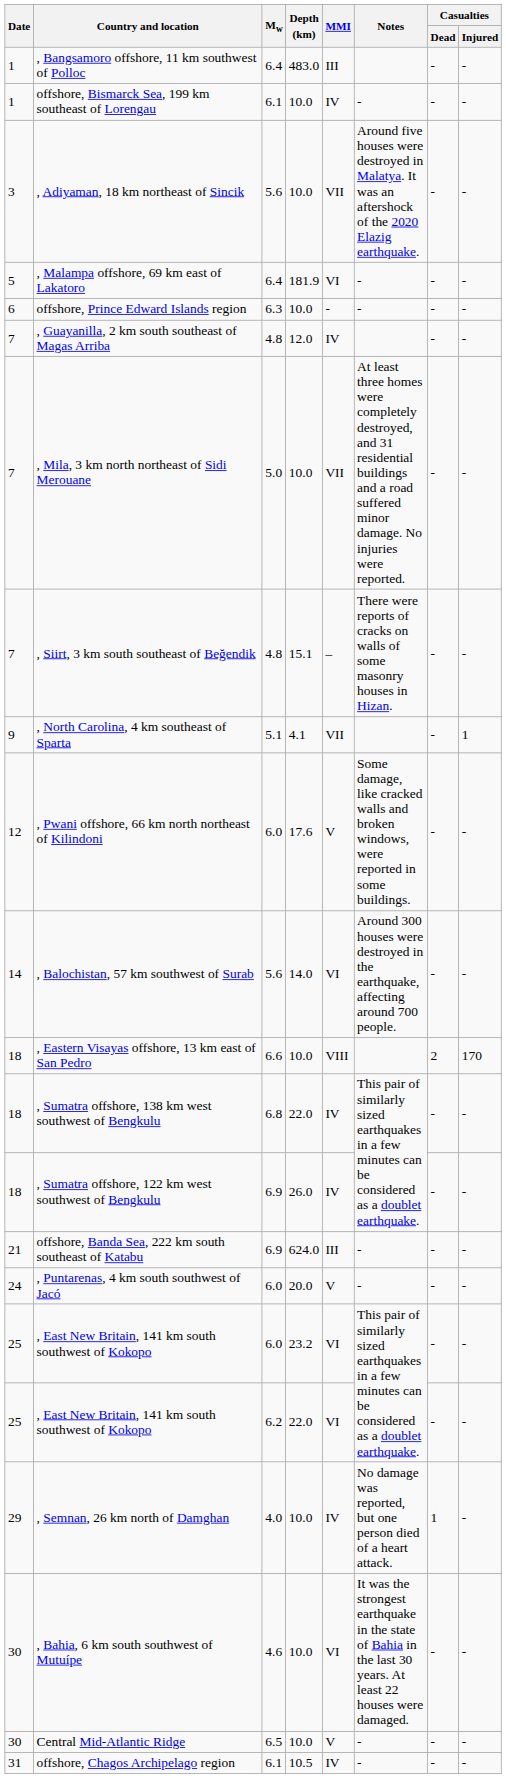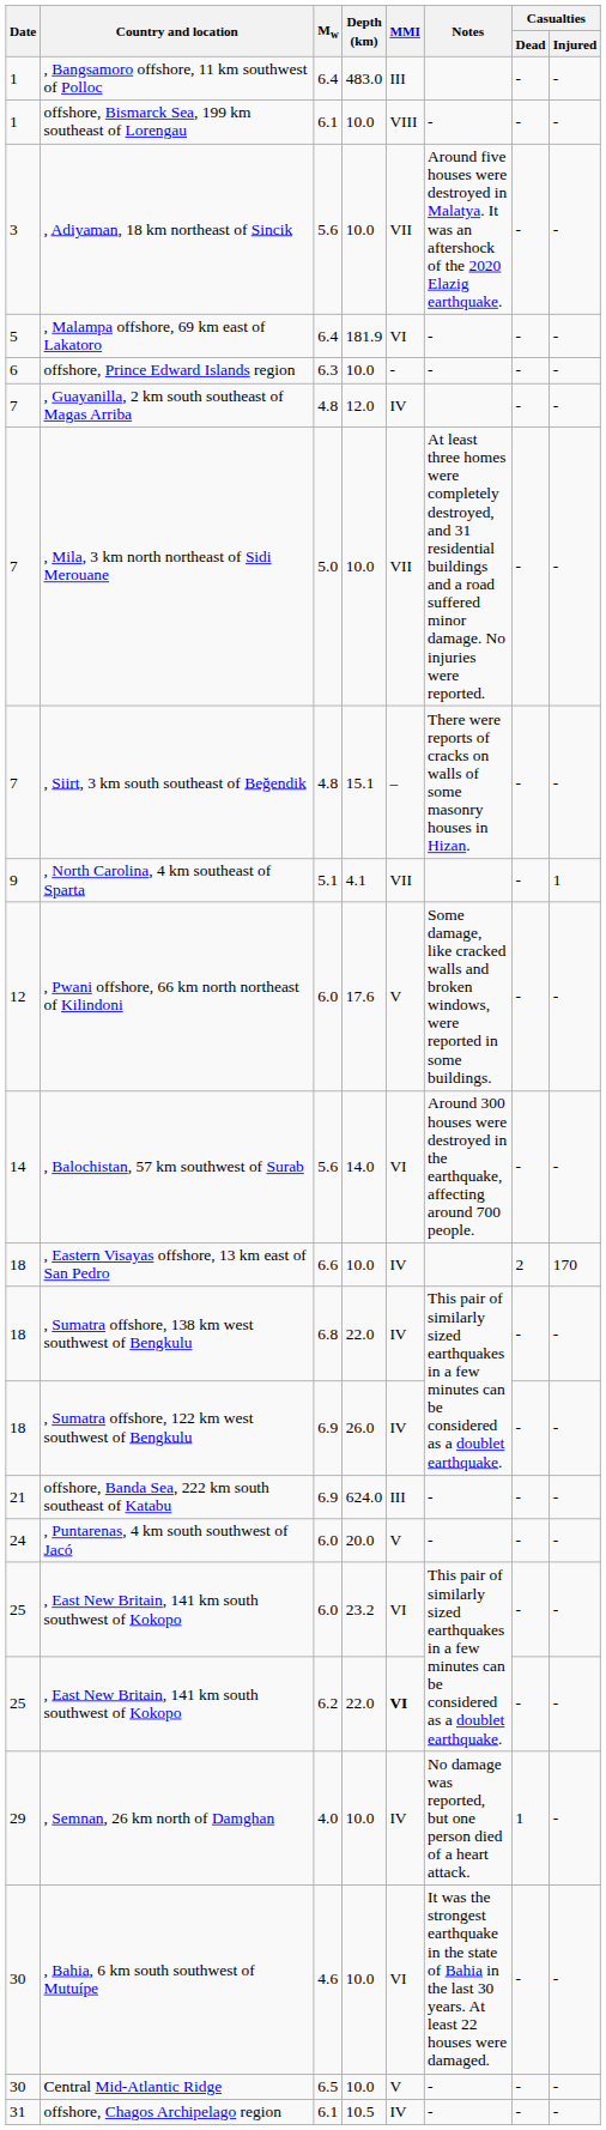offshore, Bismarck Sea, 199 km southeast of Lorengau | MMI: IV -> VIII
, Eastern Visayas offshore, 13 km east of San Pedro | MMI: VIII -> IV
, East New Britain, 141 km south southwest of Kokopo / 6.2 | MMI: normal -> bold
